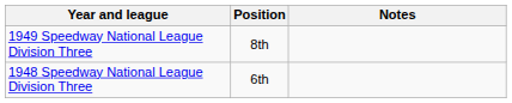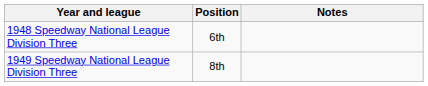rows swapped: 1948 Speedway National League Division Three <-> 1949 Speedway National League Division Three
